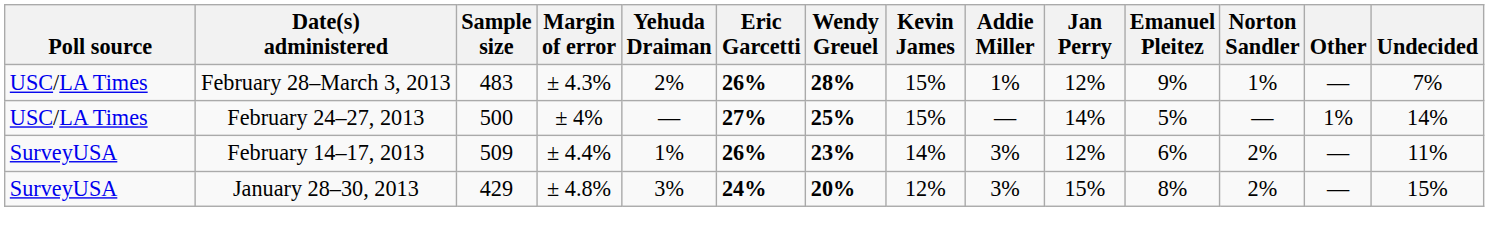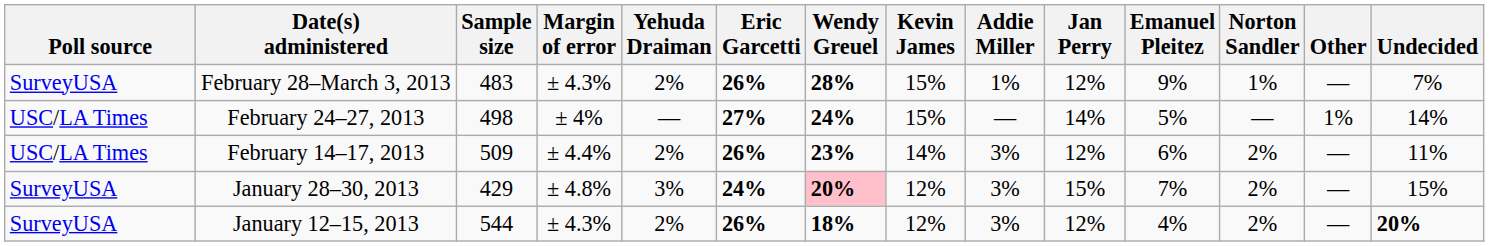February 28–March 3, 2013 | Poll source: USC/LA Times -> SurveyUSA
February 24–27, 2013 | Sample size: 500 -> 498
February 24–27, 2013 | Wendy Greuel: 25% -> 24%
February 14–17, 2013 | Poll source: SurveyUSA -> USC/LA Times
February 14–17, 2013 | Yehuda Draiman: 1% -> 2%
January 28–30, 2013 | Wendy Greuel: no background -> pink background
January 28–30, 2013 | Emanuel Pleitez: 8% -> 7%
+ row: SurveyUSA | January 12–15, 2013 | 544 | ± 4.3% | 2% | 26% | 18% | 12% | 3% | 12% | 4% | 2% | — | 20%
